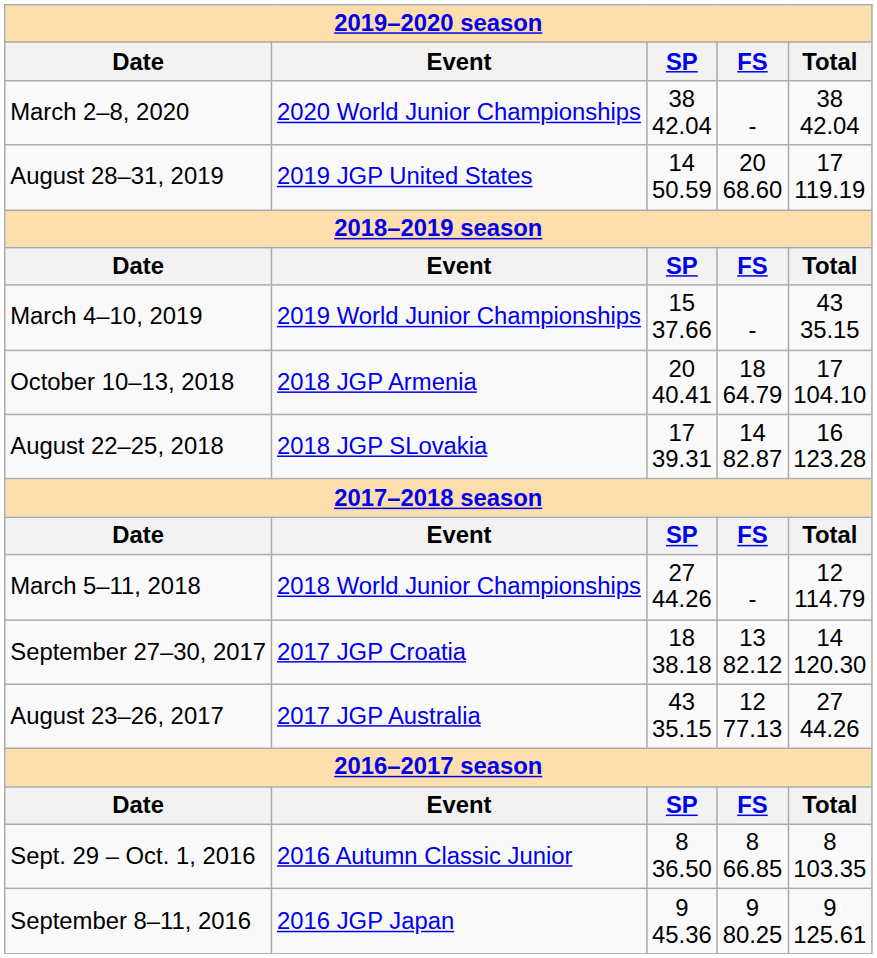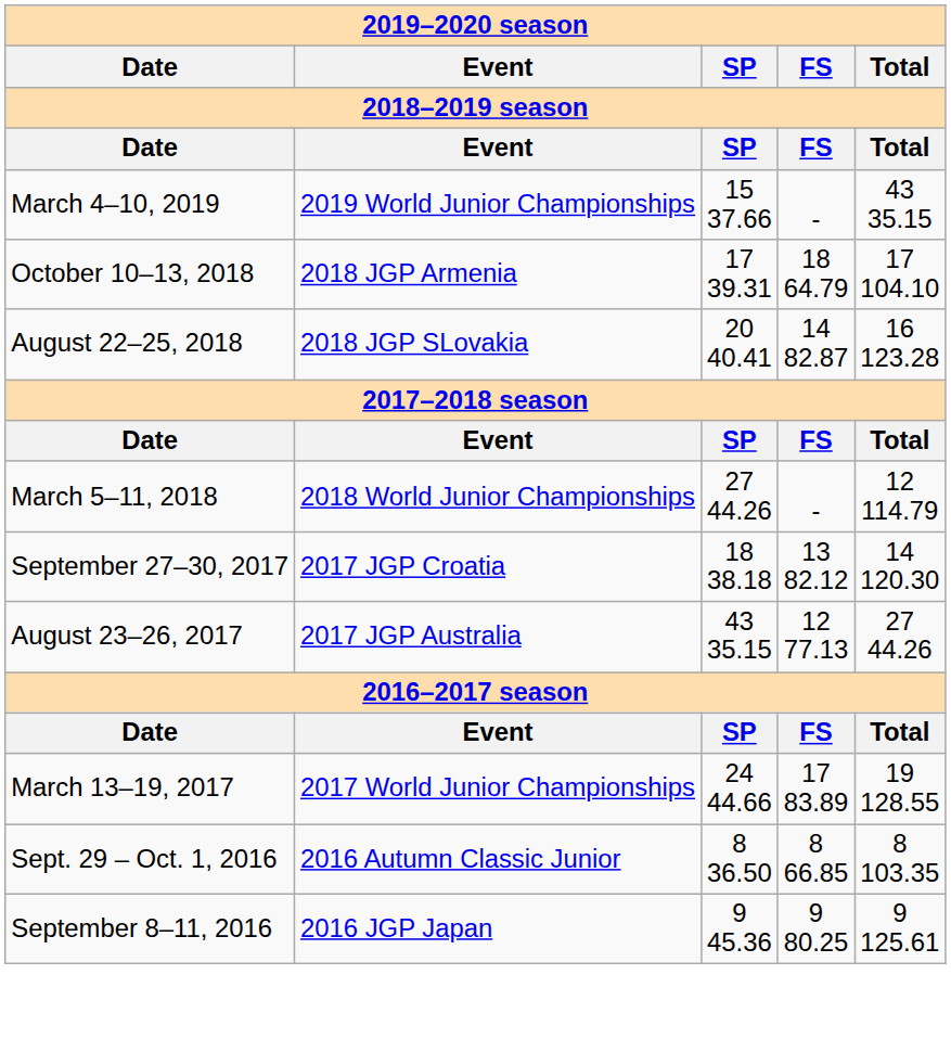- row: March 2–8, 2020 | 2020 World Junior Championships | 38 42.04 | - | 38 42.04
- row: August 28–31, 2019 | 2019 JGP United States | 14 50.59 | 20 68.60 | 17 119.19
October 10–13, 2018 | column 3: 20 40.41 -> 17 39.31
August 22–25, 2018 | column 3: 17 39.31 -> 20 40.41
+ row: March 13–19, 2017 | 2017 World Junior Championships | 24 44.66 | 17 83.89 | 19 128.55
